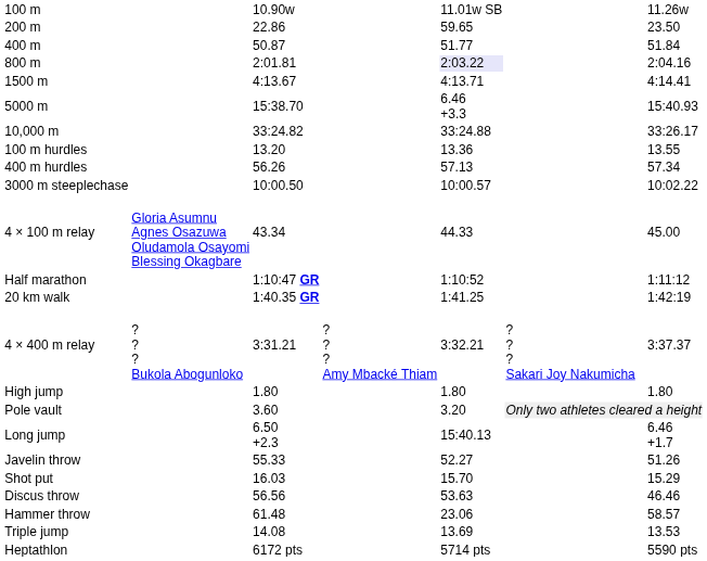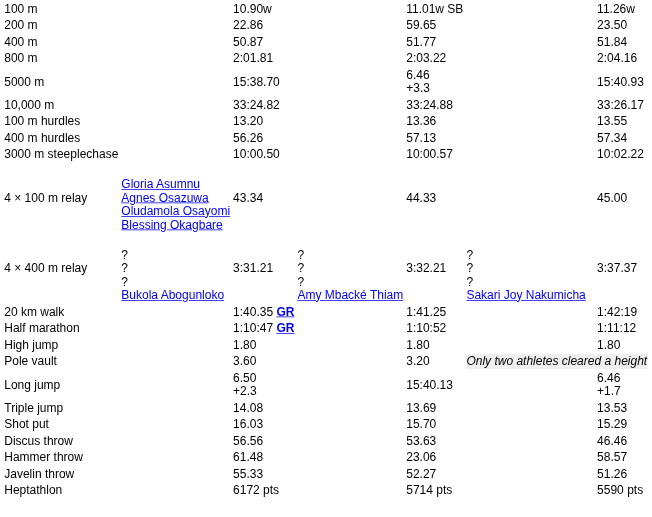800 m | column 5: lavender background -> no background
- row: 1500 m | 4:13.67 | 4:13.71 | 4:14.41
rows swapped: 4 × 400 m relay <-> Half marathon
rows swapped: Triple jump <-> Javelin throw
